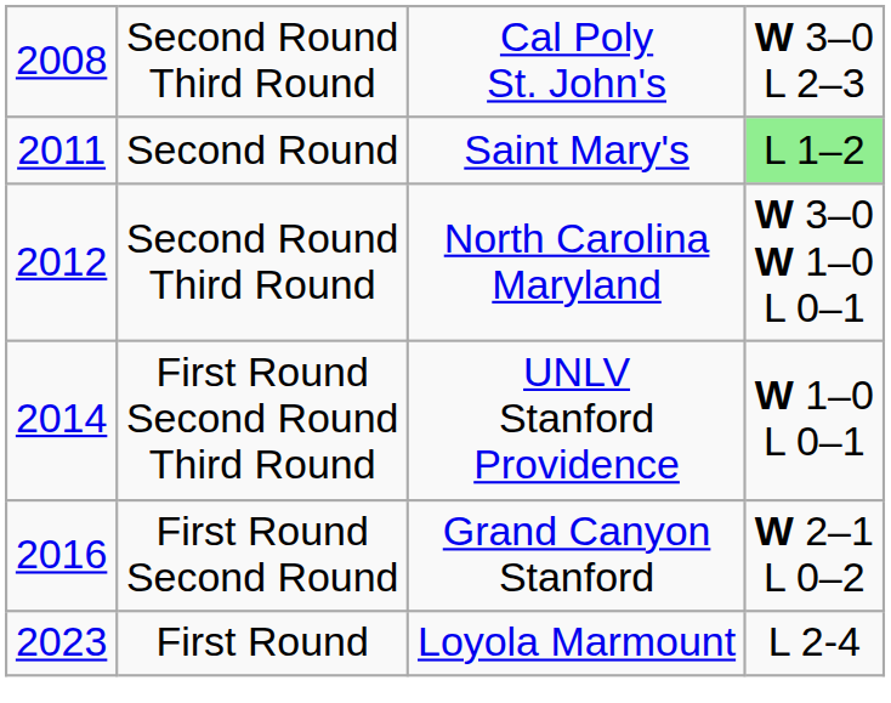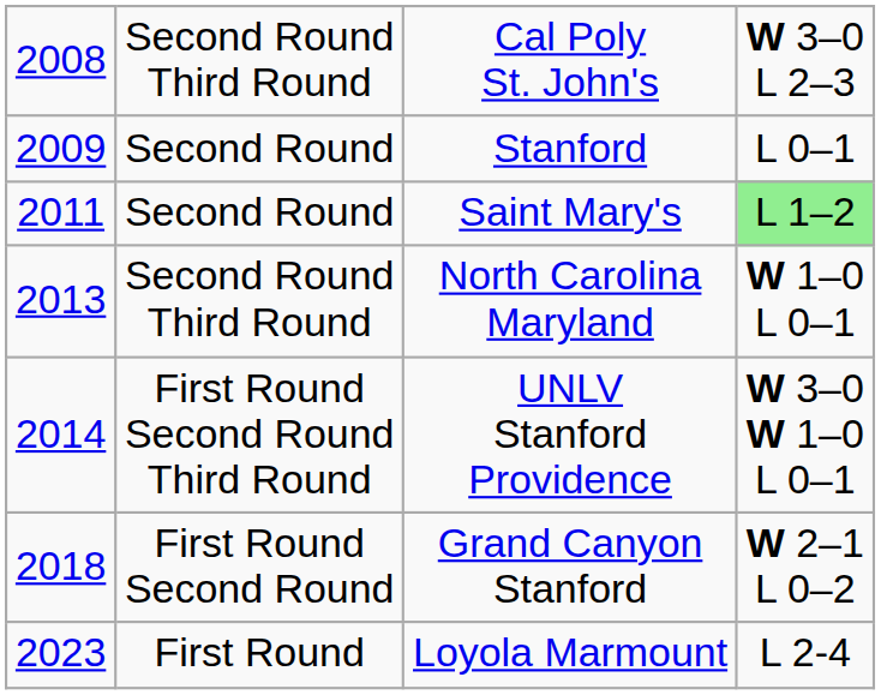+ row: 2009 | Second Round | Stanford | L 0–1
North Carolina Maryland | column 1: 2012 -> 2013
North Carolina Maryland | column 4: W 3–0 W 1–0 L 0–1 -> W 1–0 L 0–1
UNLV Stanford Providence | column 4: W 1–0 L 0–1 -> W 3–0 W 1–0 L 0–1
Grand Canyon Stanford | column 1: 2016 -> 2018
